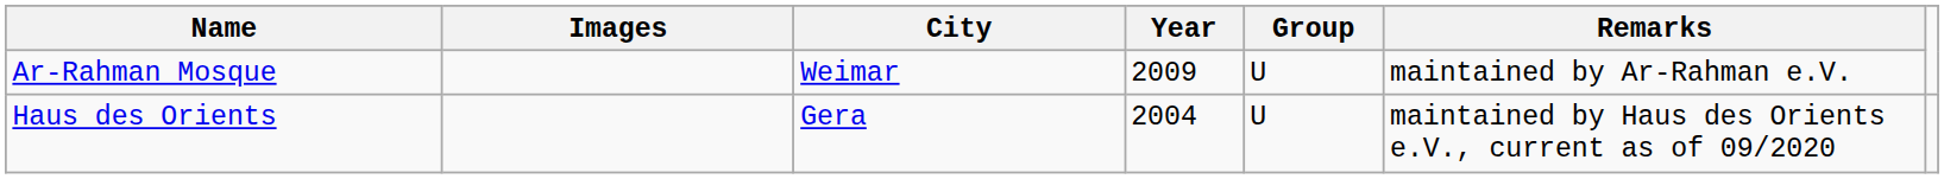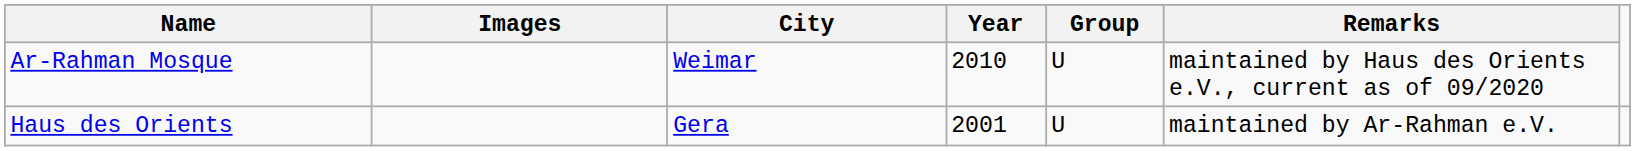Ar-Rahman Mosque | Year: 2009 -> 2010
Ar-Rahman Mosque | Remarks: maintained by Ar-Rahman e.V. -> maintained by Haus des Orients e.V., current as of 09/2020
Haus des Orients | Year: 2004 -> 2001
Haus des Orients | Remarks: maintained by Haus des Orients e.V., current as of 09/2020 -> maintained by Ar-Rahman e.V.
